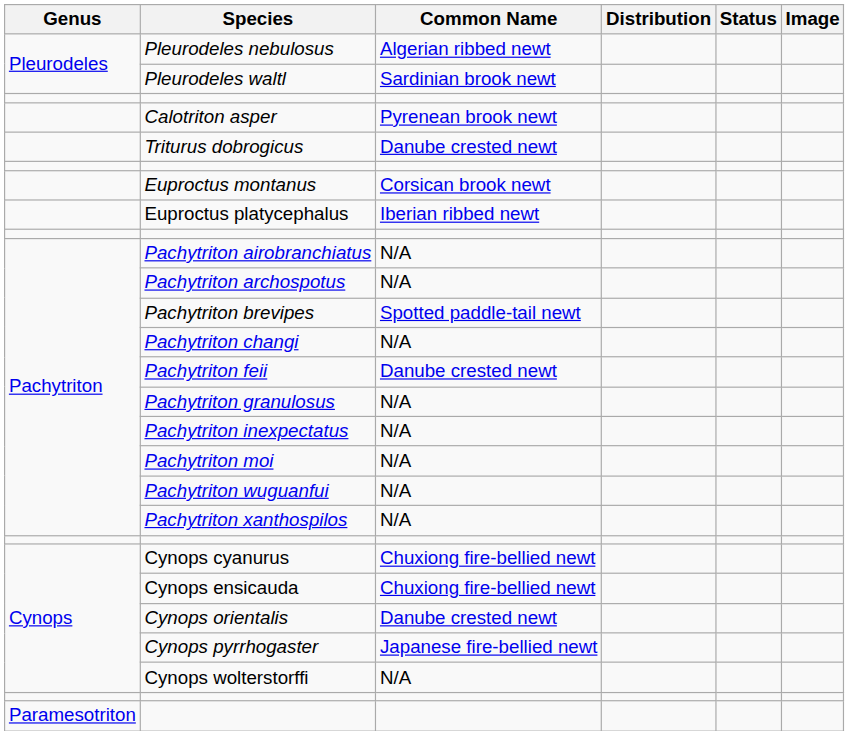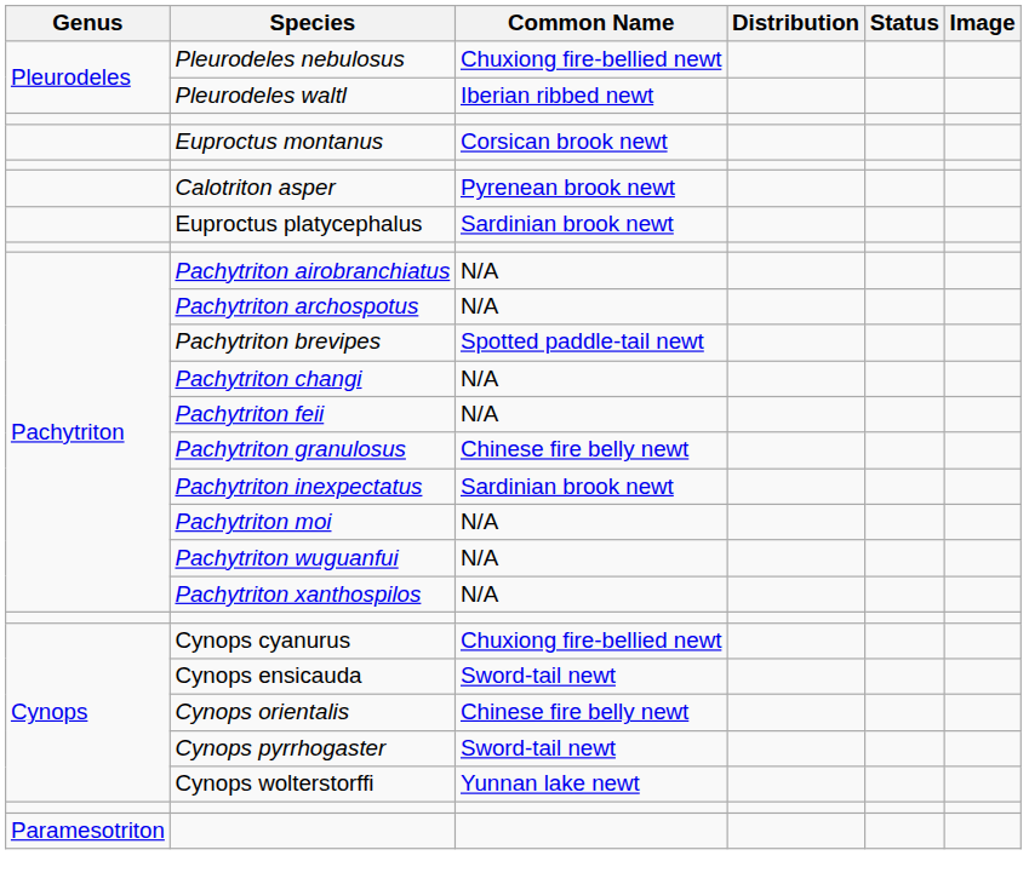Pleurodeles nebulosus | Common Name: Algerian ribbed newt -> Chuxiong fire-bellied newt
Pleurodeles waltl | Common Name: Sardinian brook newt -> Iberian ribbed newt
rows swapped: Calotriton asper <-> Euproctus montanus
- row: Triturus dobrogicus | Danube crested newt
Euproctus platycephalus | Common Name: Iberian ribbed newt -> Sardinian brook newt
Pachytriton feii | Common Name: Danube crested newt -> N/A
Pachytriton granulosus | Common Name: N/A -> Chinese fire belly newt
Pachytriton inexpectatus | Common Name: N/A -> Sardinian brook newt
Cynops ensicauda | Common Name: Chuxiong fire-bellied newt -> Sword-tail newt
Cynops orientalis | Common Name: Danube crested newt -> Chinese fire belly newt
Cynops pyrrhogaster | Common Name: Japanese fire-bellied newt -> Sword-tail newt
Cynops wolterstorffi | Common Name: N/A -> Yunnan lake newt
